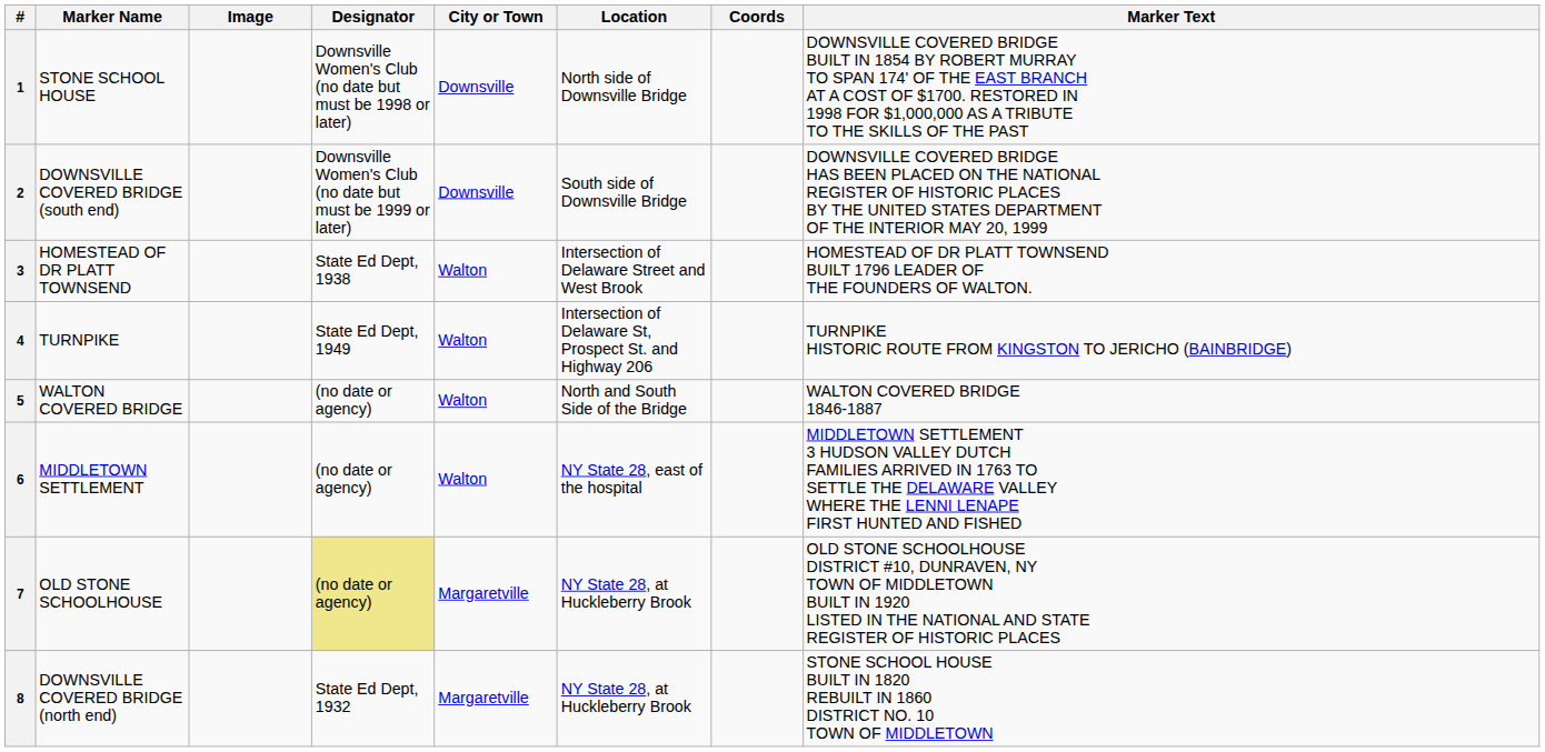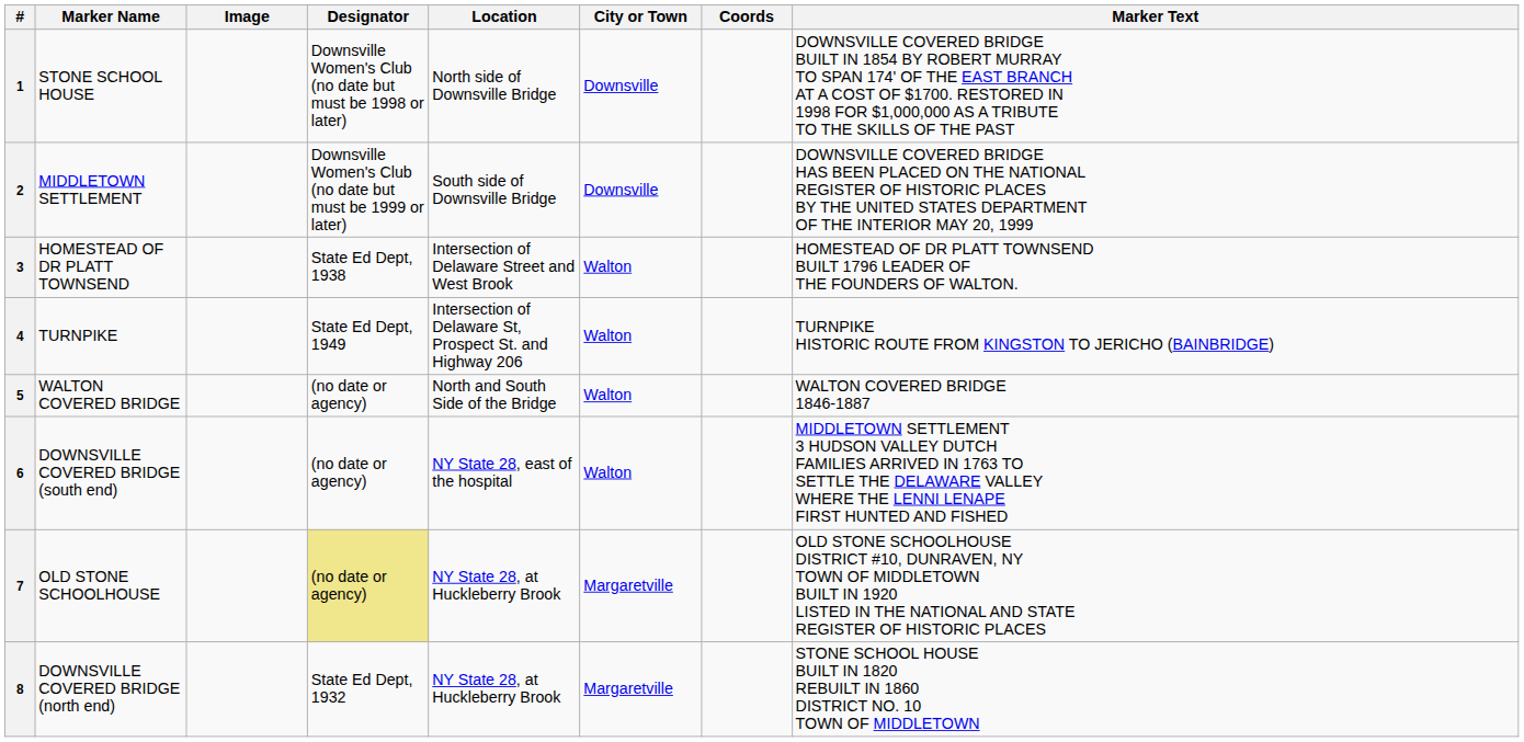columns swapped: Location <-> City or Town
2 | Marker Name: DOWNSVILLE COVERED BRIDGE (south end) -> MIDDLETOWN SETTLEMENT
6 | Marker Name: MIDDLETOWN SETTLEMENT -> DOWNSVILLE COVERED BRIDGE (south end)
